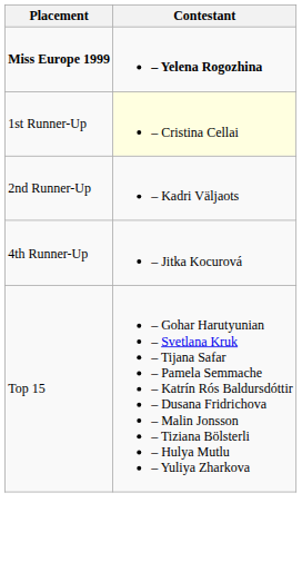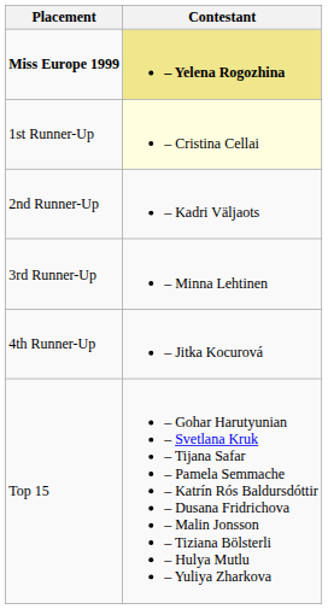Miss Europe 1999 | Contestant: no background -> khaki background
+ row: 3rd Runner-Up | – Minna Lehtinen
